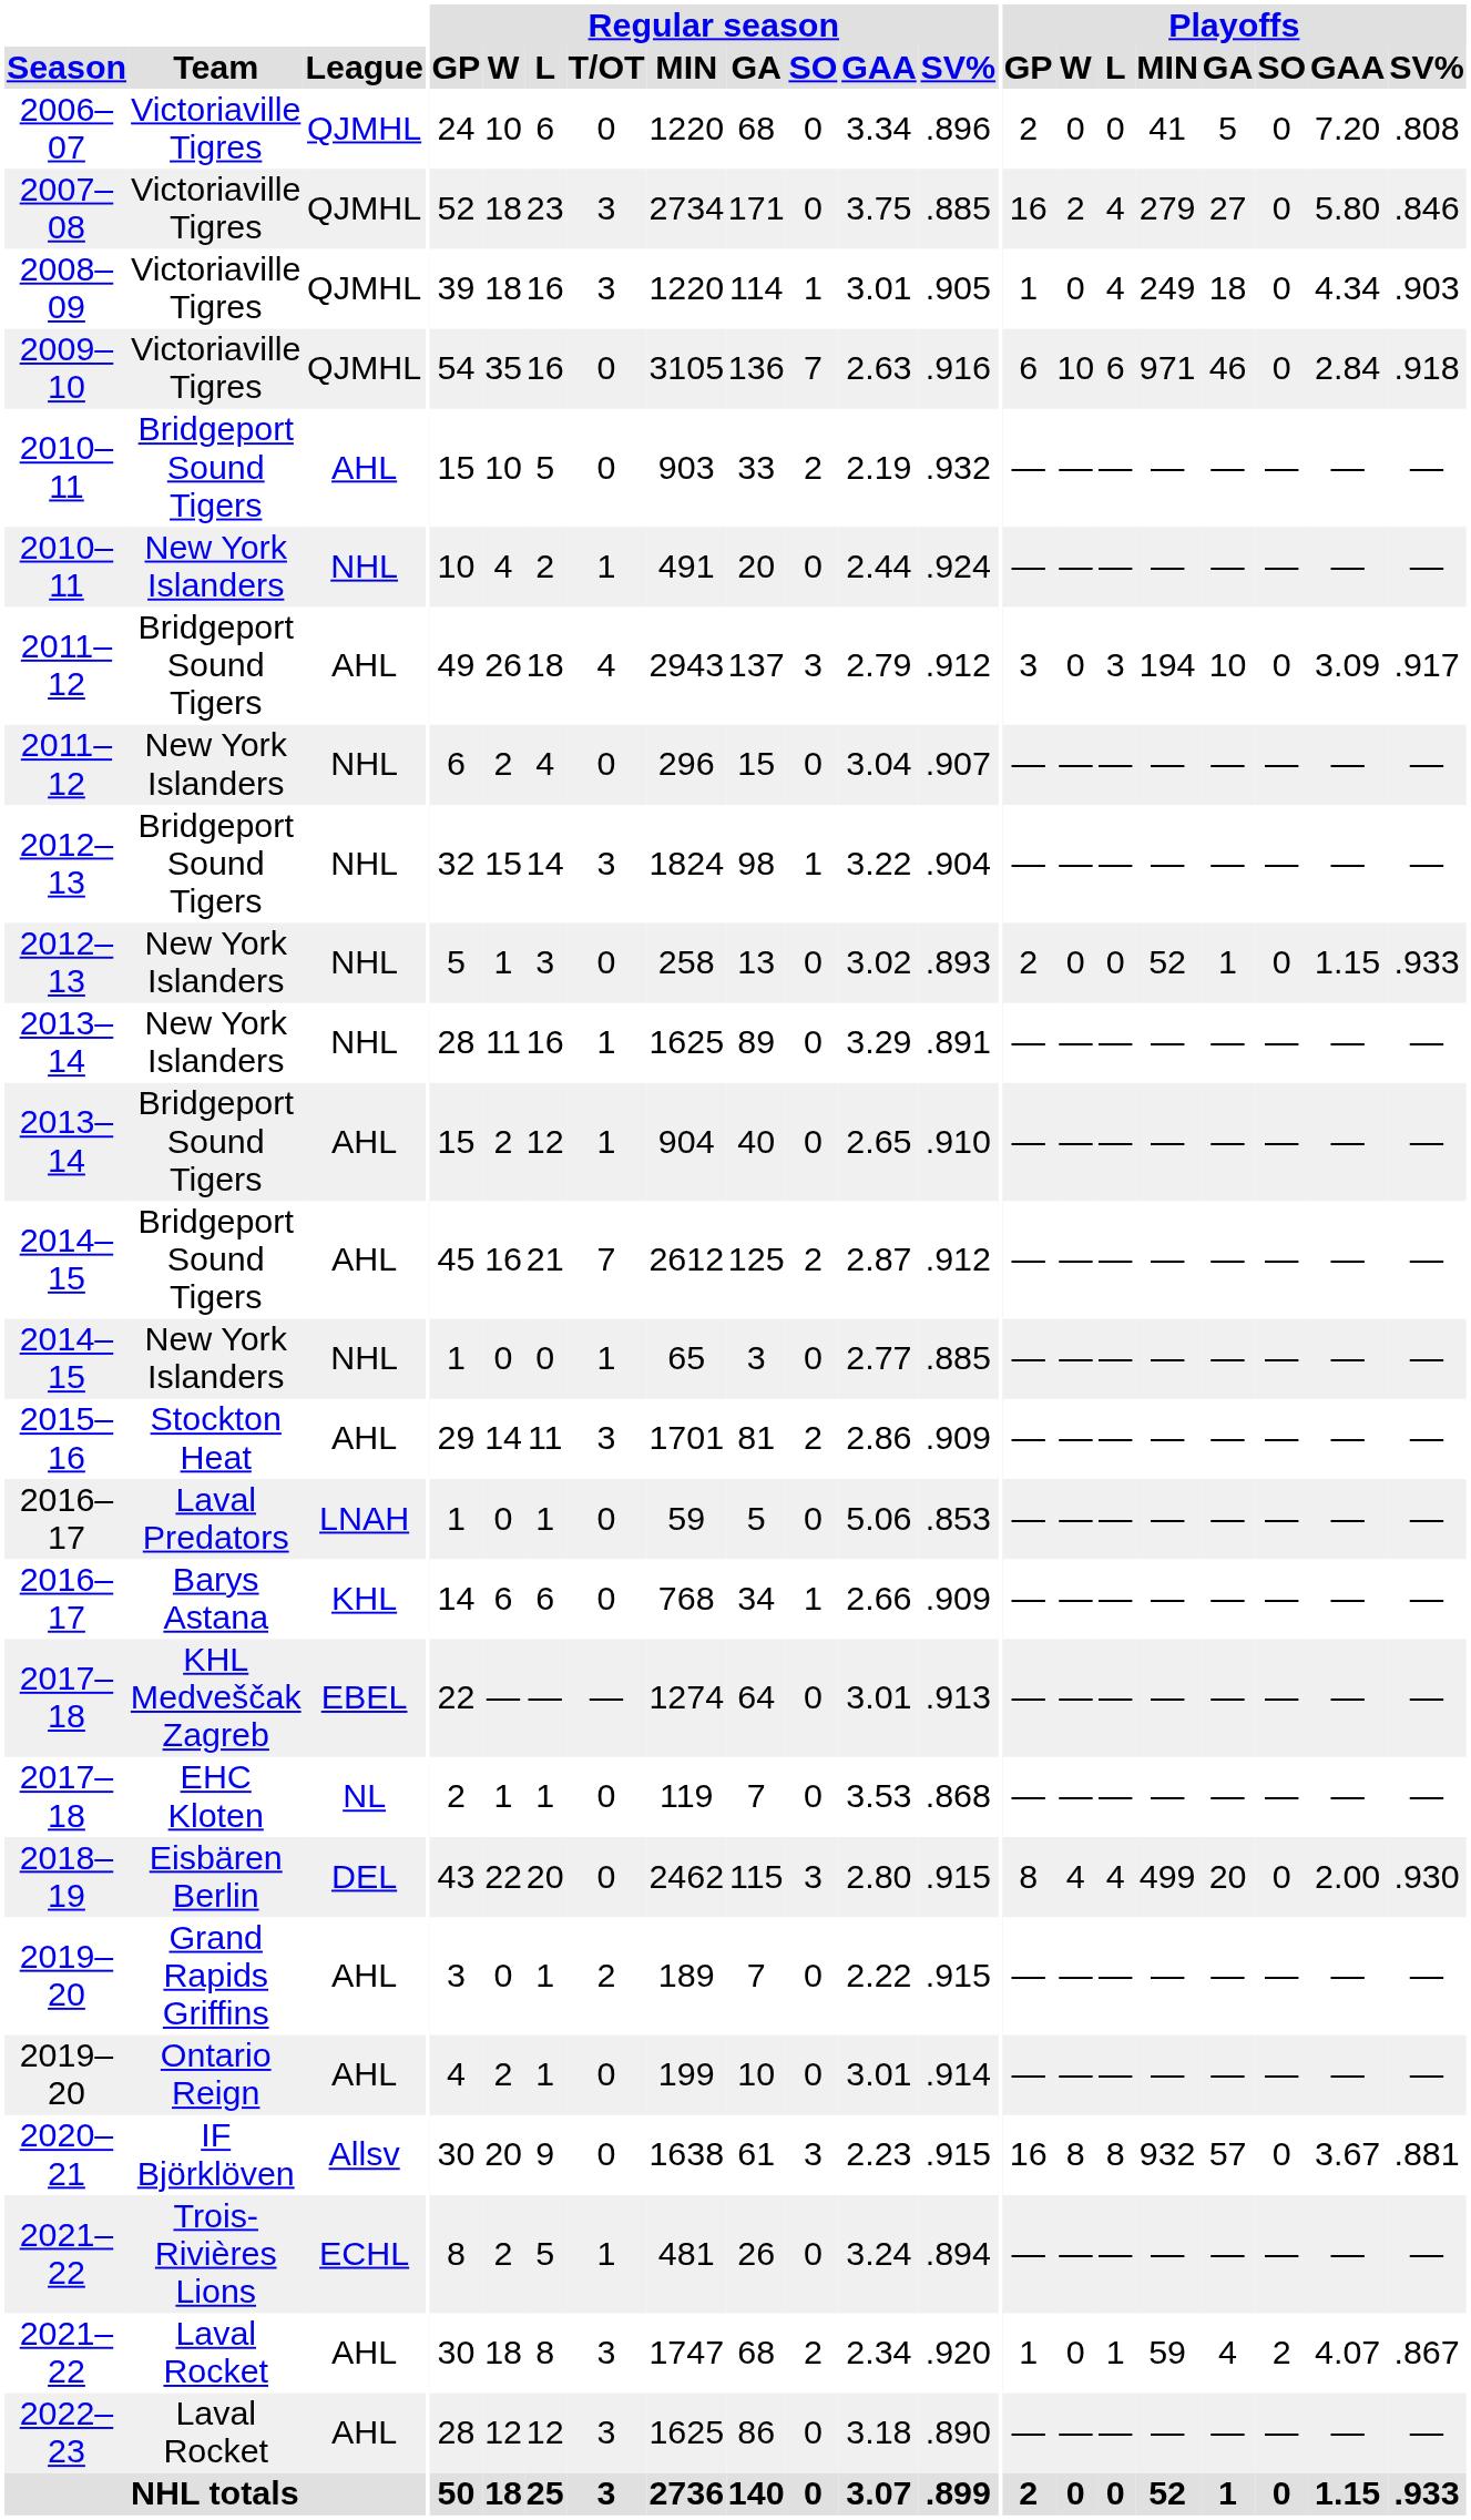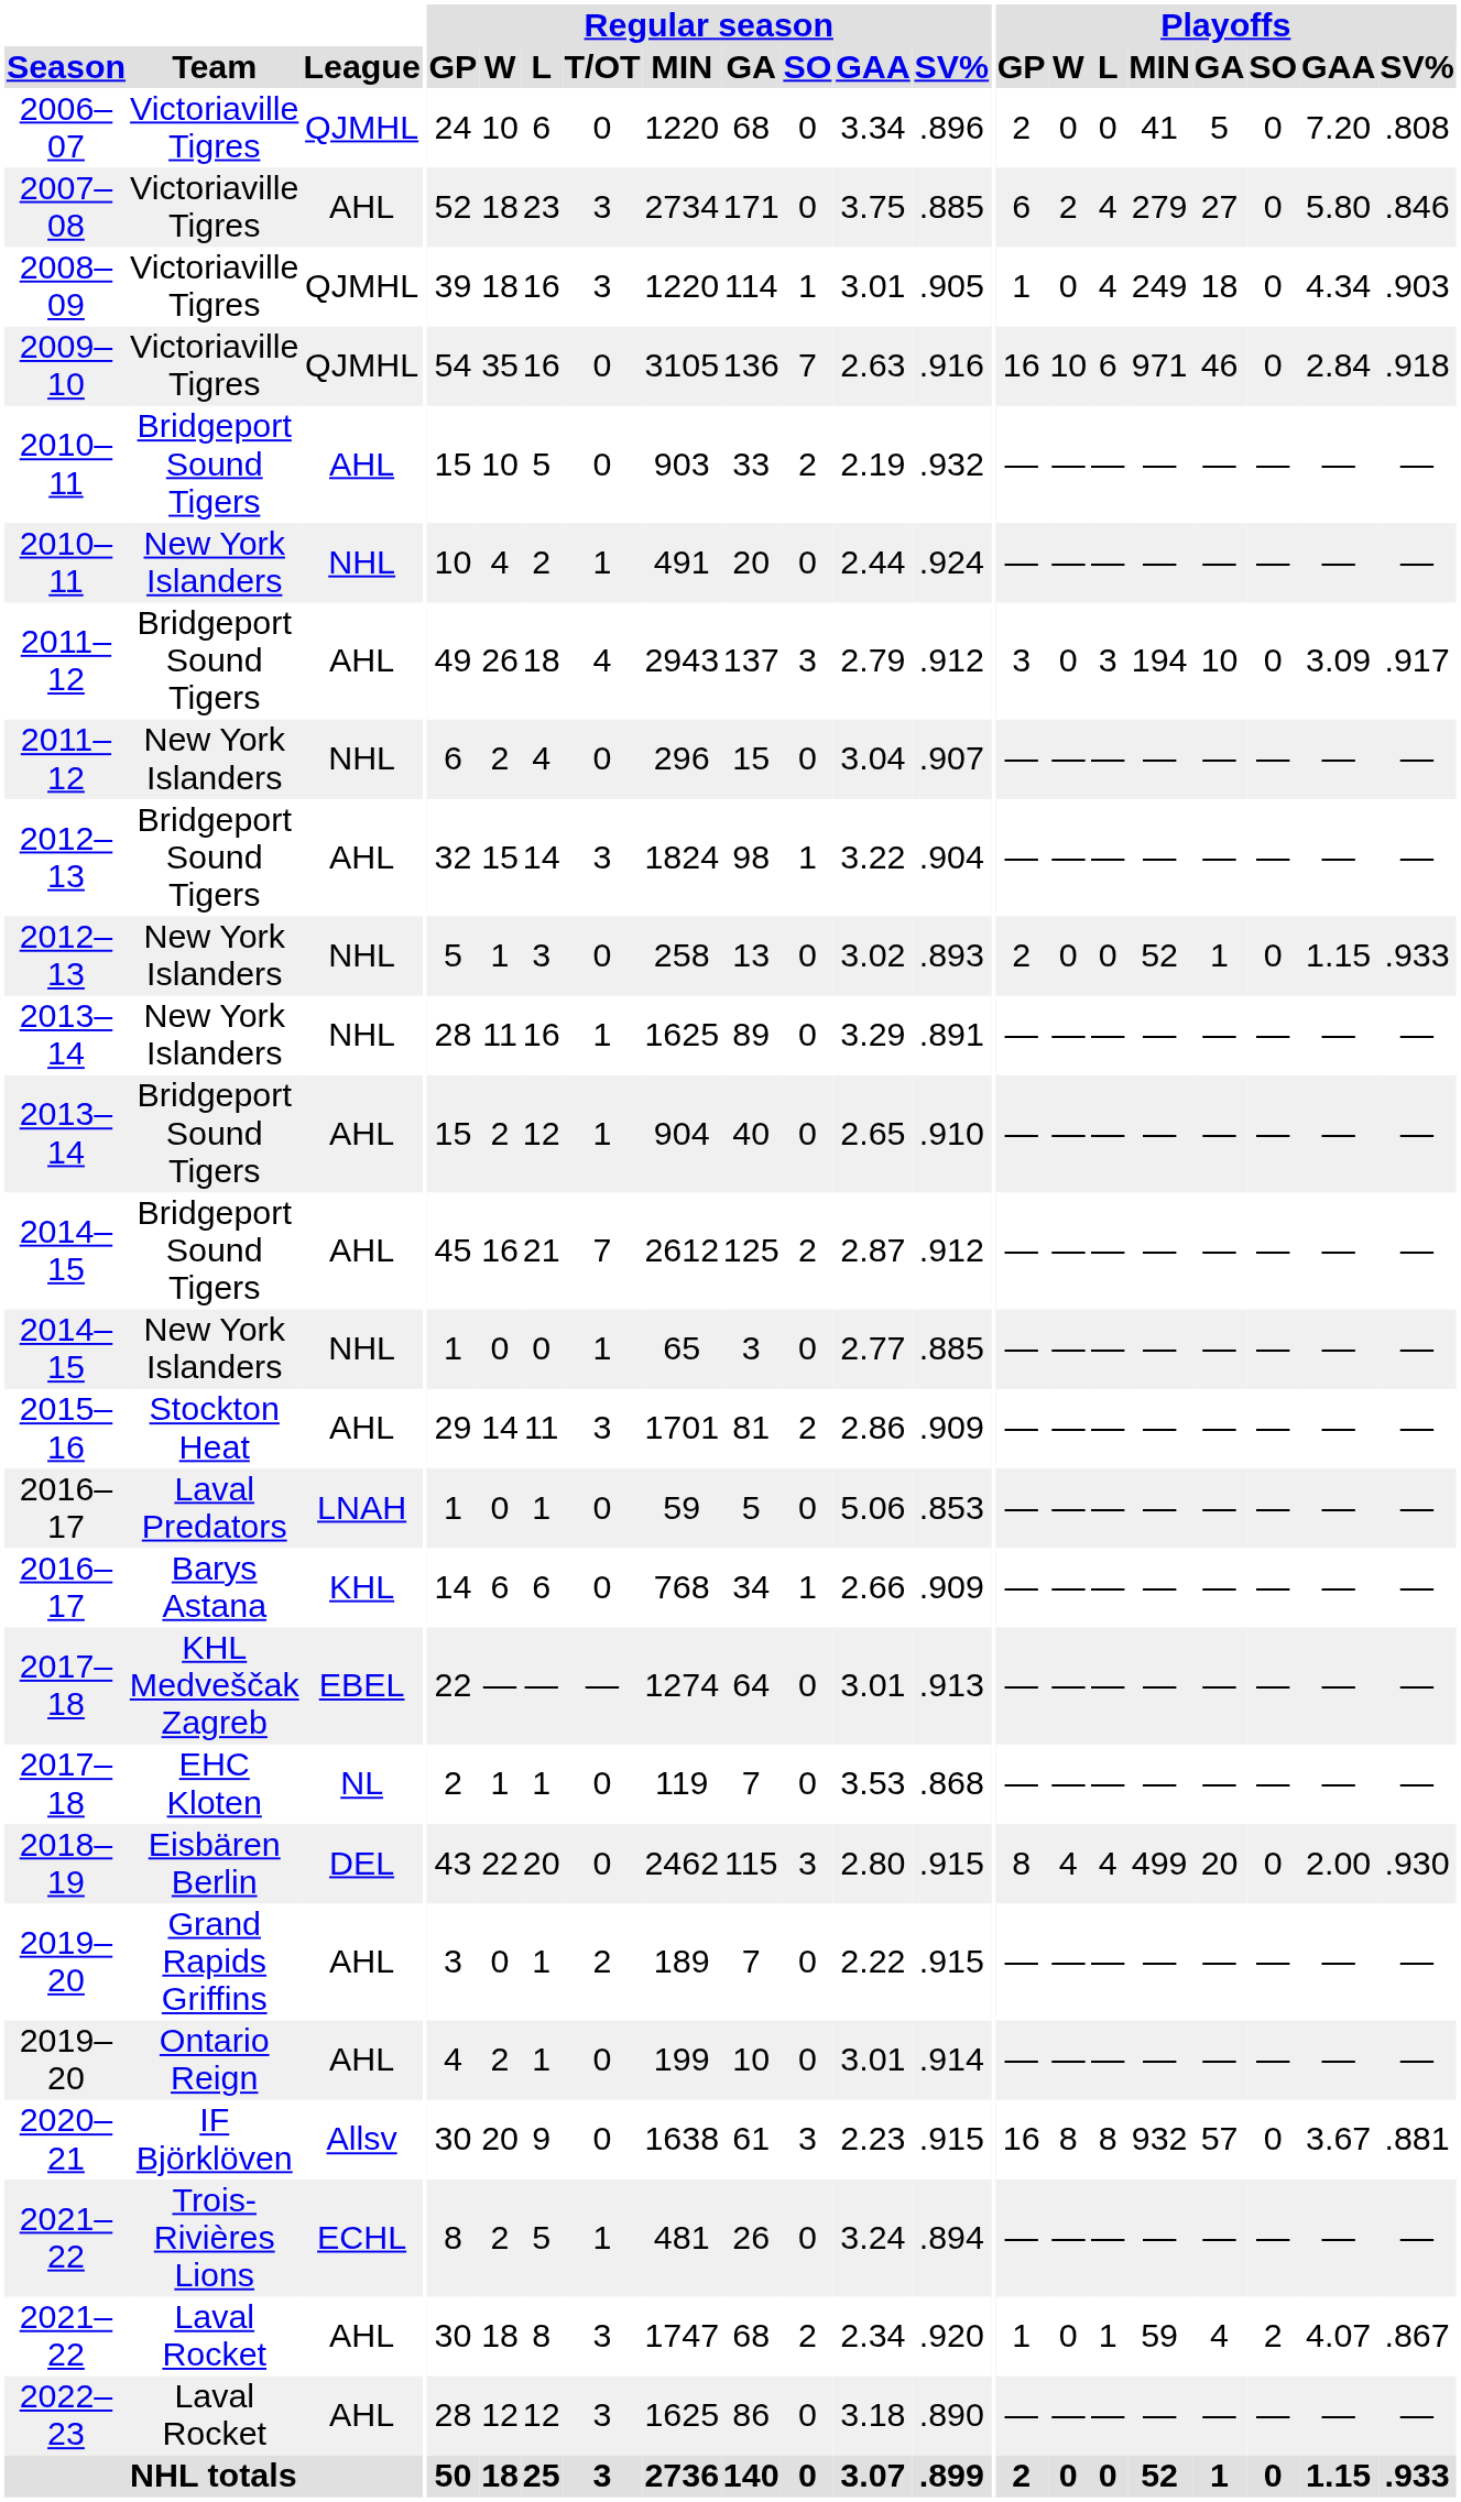2007–08 | League: QJMHL -> AHL
2007–08 | Playoffs / GP: 16 -> 6
2009–10 | Playoffs / GP: 6 -> 16
2012–13 / Bridgeport Sound Tigers | League: NHL -> AHL
